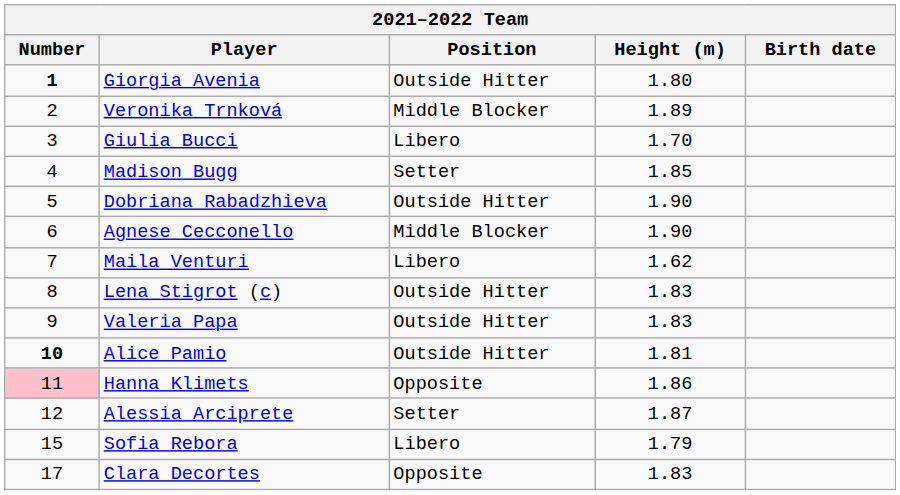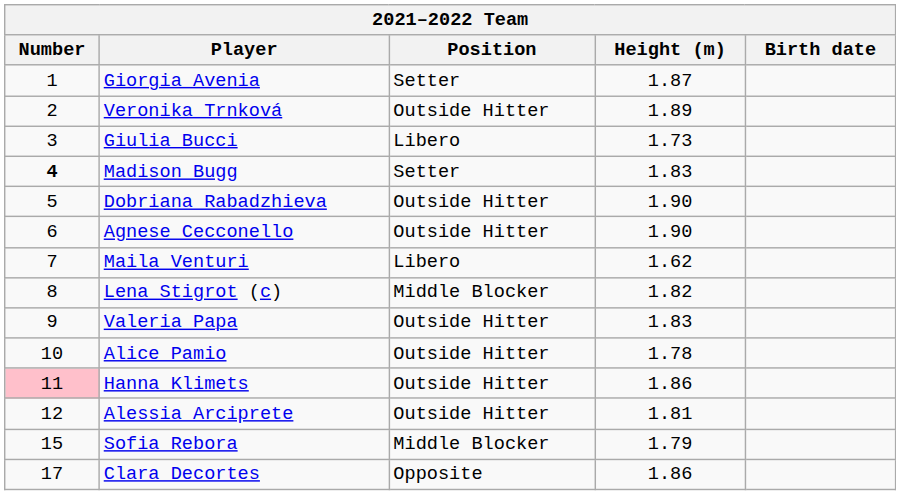Giorgia Avenia | Number: bold -> normal
Giorgia Avenia | Position: Outside Hitter -> Setter
Giorgia Avenia | Height (m): 1.80 -> 1.87
Veronika Trnková | Position: Middle Blocker -> Outside Hitter
Giulia Bucci | Height (m): 1.70 -> 1.73
Madison Bugg | Number: normal -> bold
Madison Bugg | Height (m): 1.85 -> 1.83
Agnese Cecconello | Position: Middle Blocker -> Outside Hitter
Lena Stigrot (c) | Position: Outside Hitter -> Middle Blocker
Lena Stigrot (c) | Height (m): 1.83 -> 1.82
Alice Pamio | Number: bold -> normal
Alice Pamio | Height (m): 1.81 -> 1.78
Hanna Klimets | Position: Opposite -> Outside Hitter
Alessia Arciprete | Position: Setter -> Outside Hitter
Alessia Arciprete | Height (m): 1.87 -> 1.81
Sofia Rebora | Position: Libero -> Middle Blocker
Clara Decortes | Height (m): 1.83 -> 1.86
